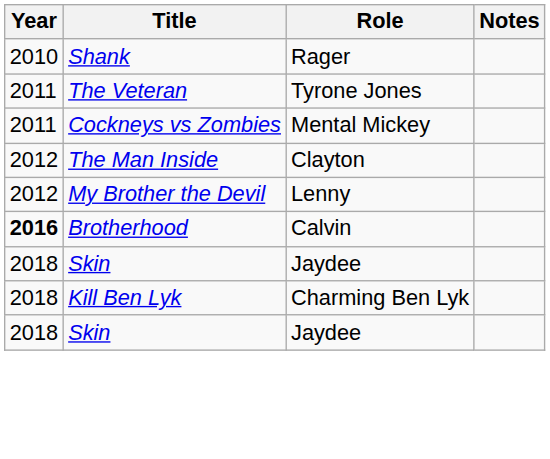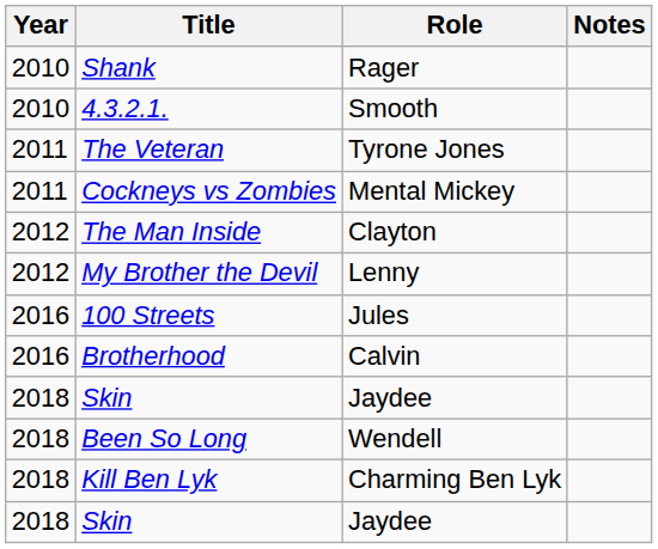+ row: 2010 | 4.3.2.1. | Smooth
+ row: 2016 | 100 Streets | Jules
Brotherhood | Year: bold -> normal
+ row: 2018 | Been So Long | Wendell
